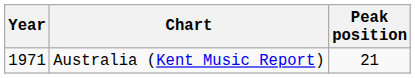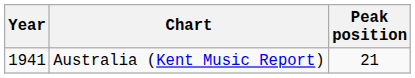Australia (Kent Music Report) | Year: 1971 -> 1941
